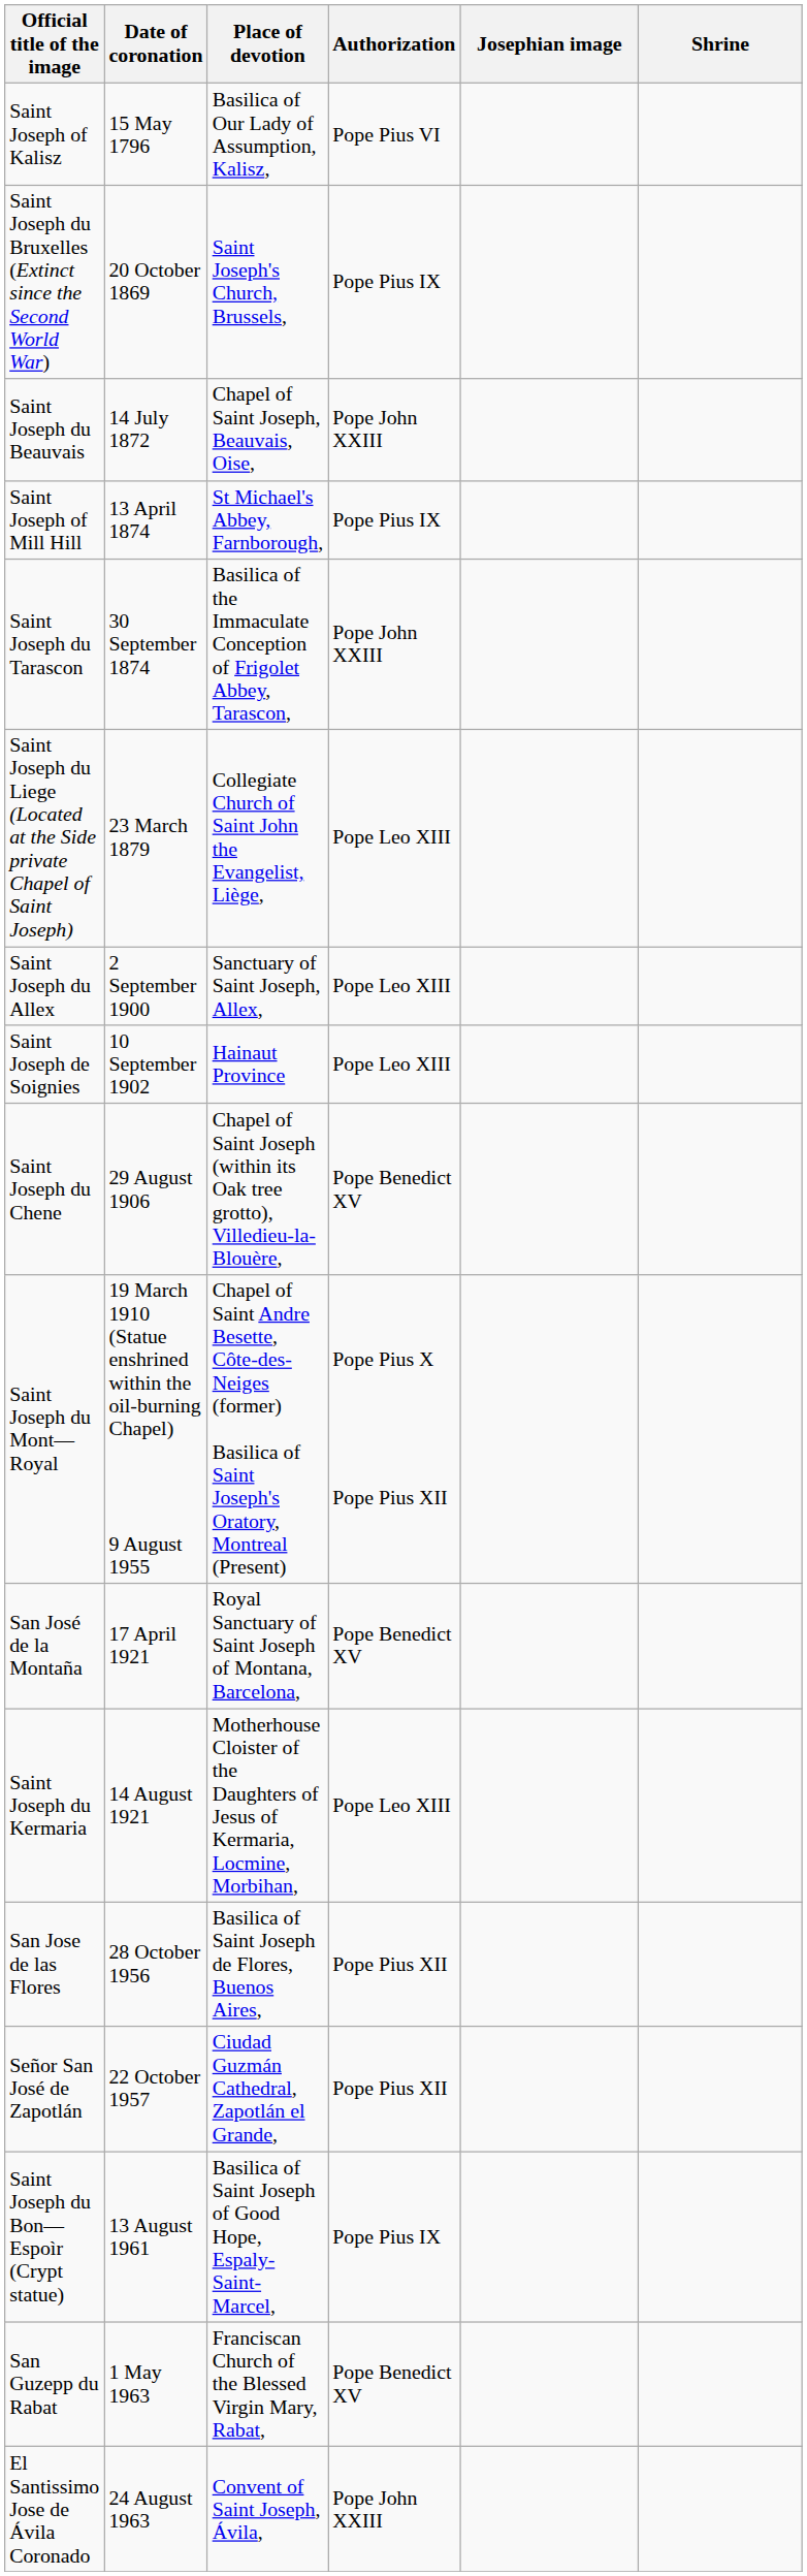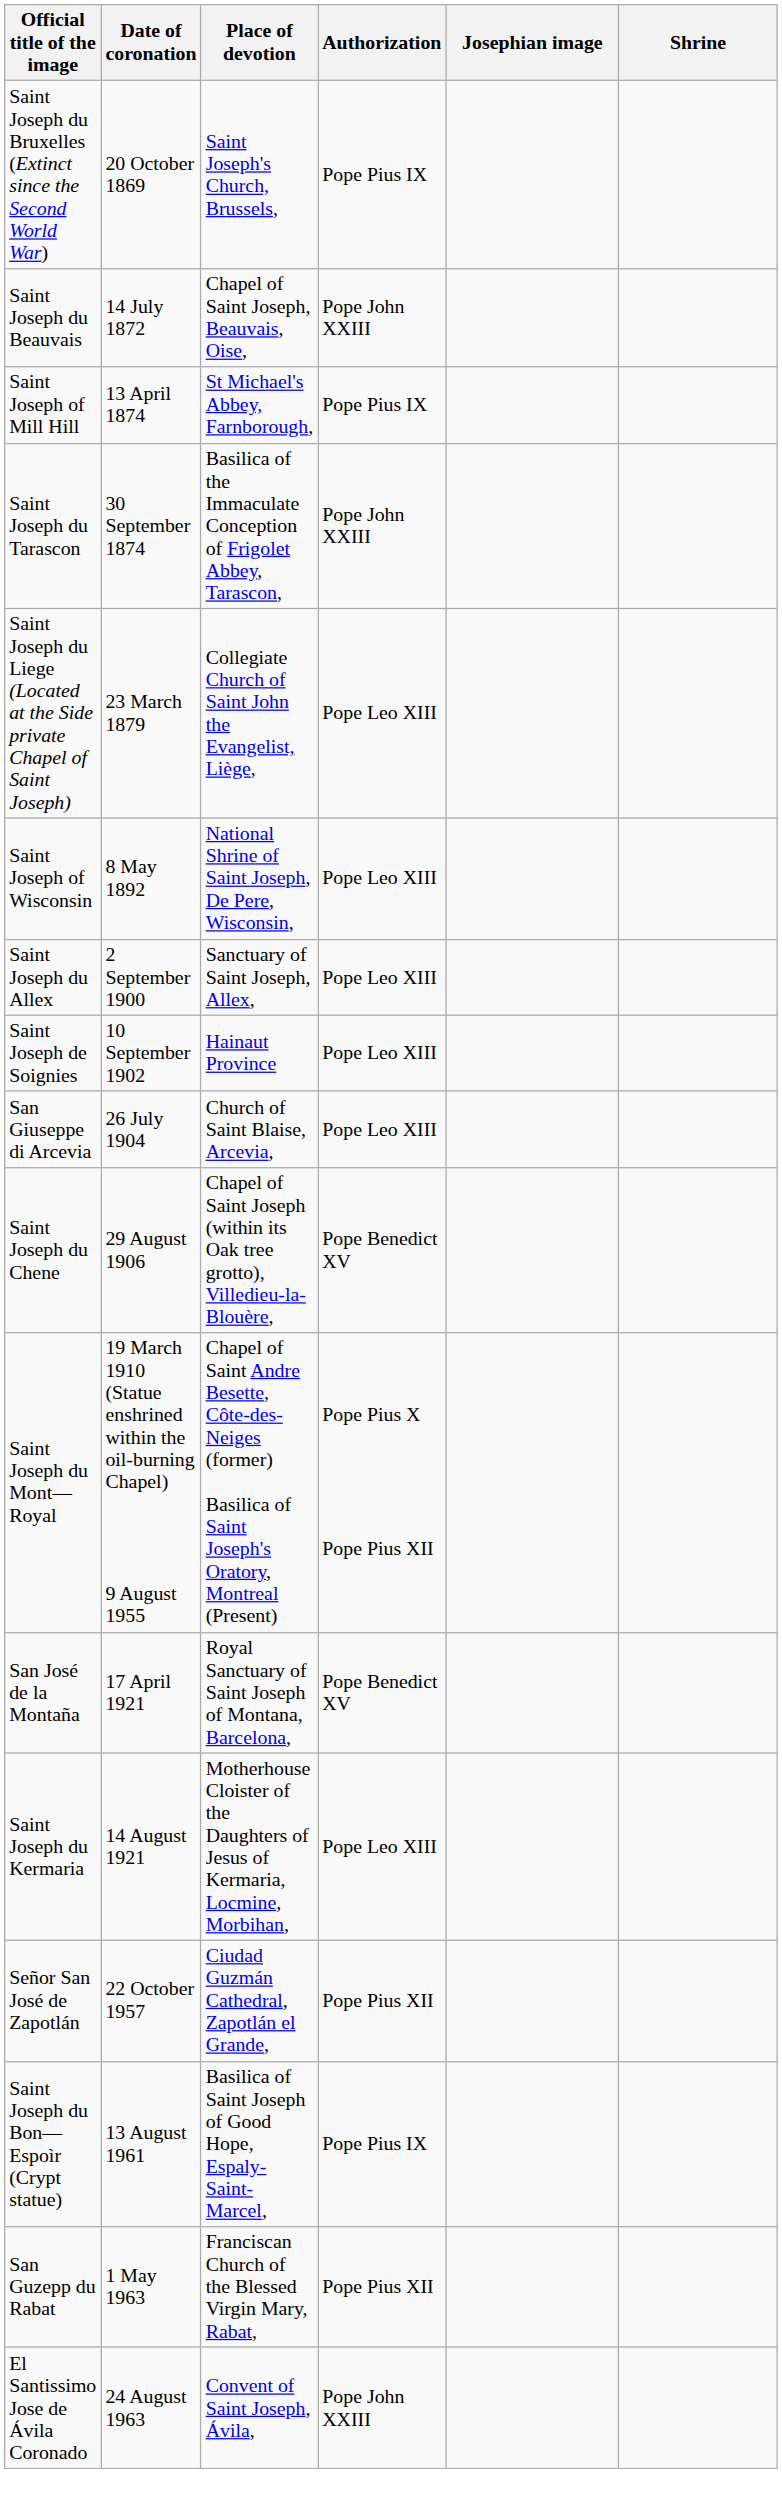- row: Saint Joseph of Kalisz | 15 May 1796 | Basilica of Our Lady of Assumption, Kalisz, | Pope Pius VI
+ row: Saint Joseph of Wisconsin | 8 May 1892 | National Shrine of Saint Joseph, De Pere, Wisconsin, | Pope Leo XIII
+ row: San Giuseppe di Arcevia | 26 July 1904 | Church of Saint Blaise, Arcevia, | Pope Leo XIII
- row: San Jose de las Flores | 28 October 1956 | Basilica of Saint Joseph de Flores, Buenos Aires, | Pope Pius XII
San Guzepp du Rabat | Authorization: Pope Benedict XV -> Pope Pius XII
